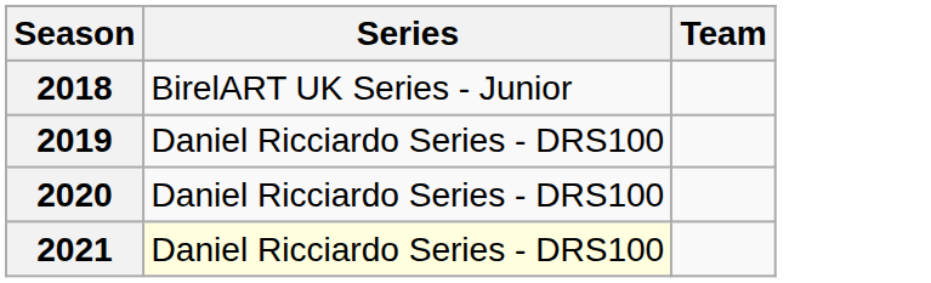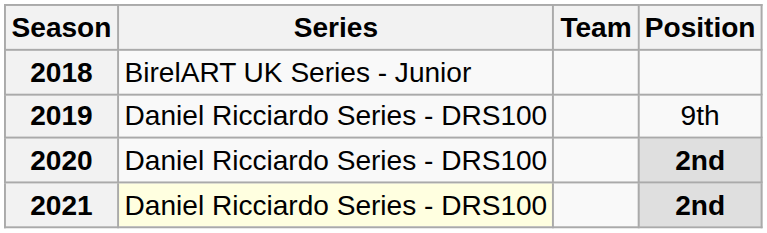+ column: Position | 9th | 2nd | 2nd
